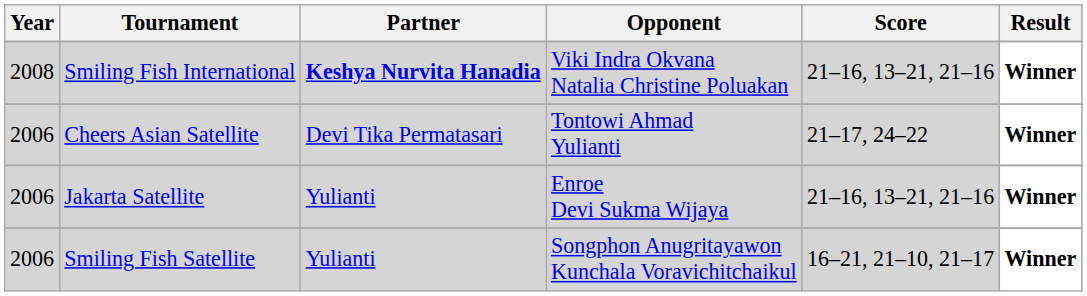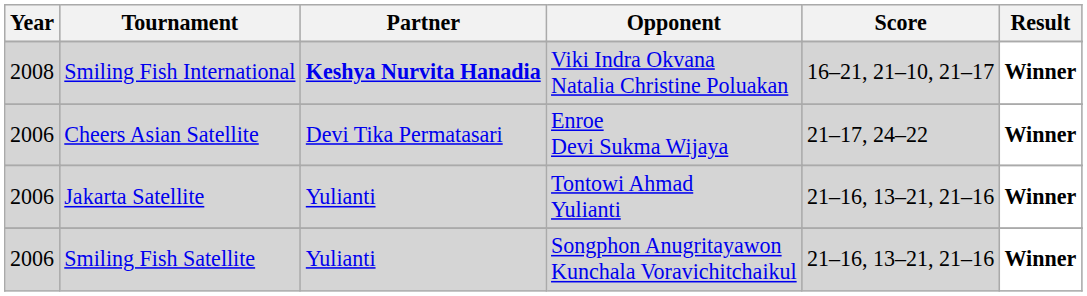Smiling Fish International | Score: 21–16, 13–21, 21–16 -> 16–21, 21–10, 21–17
Cheers Asian Satellite | Opponent: Tontowi Ahmad Yulianti -> Enroe Devi Sukma Wijaya
Jakarta Satellite | Opponent: Enroe Devi Sukma Wijaya -> Tontowi Ahmad Yulianti
Smiling Fish Satellite | Score: 16–21, 21–10, 21–17 -> 21–16, 13–21, 21–16
